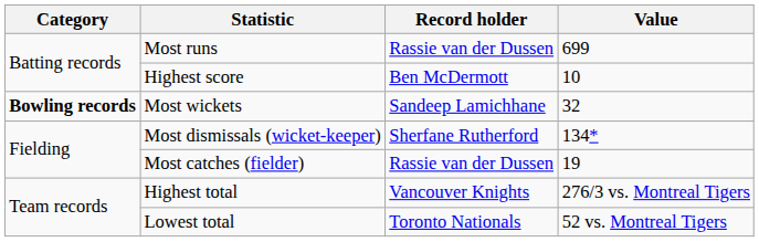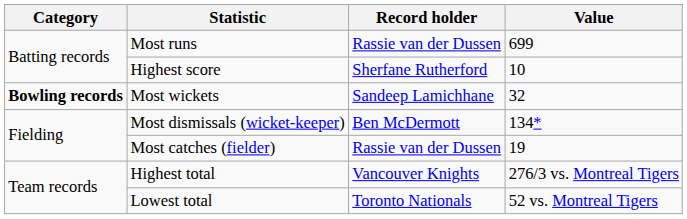Highest score | Record holder: Ben McDermott -> Sherfane Rutherford
Most dismissals (wicket-keeper) | Record holder: Sherfane Rutherford -> Ben McDermott
